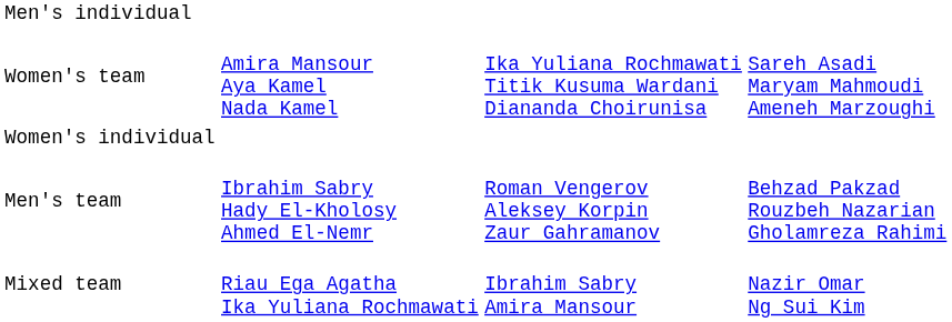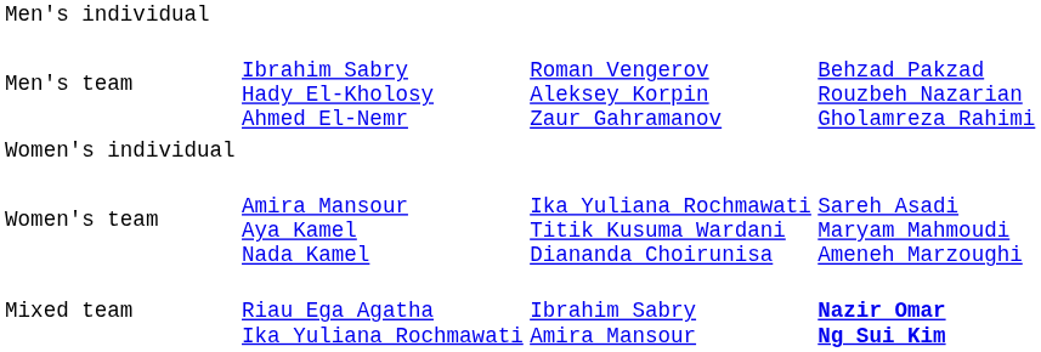rows swapped: Men's team <-> Women's team
Mixed team | column 4: normal -> bold
